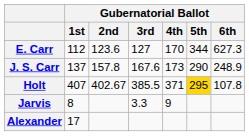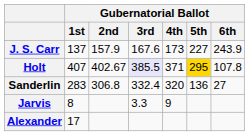- row: E. Carr | 112 | 123.6 | 127 | 170 | 344 | 627.3
J. S. Carr | Gubernatorial Ballot / 2nd: 157.8 -> 157.9
J. S. Carr | Gubernatorial Ballot / 5th: 290 -> 227
J. S. Carr | Gubernatorial Ballot / 6th: 248.9 -> 243.9
Holt | Gubernatorial Ballot / 3rd: no background -> lavender background
+ row: Sanderlin | 283 | 306.8 | 332.4 | 320 | 136 | 27
